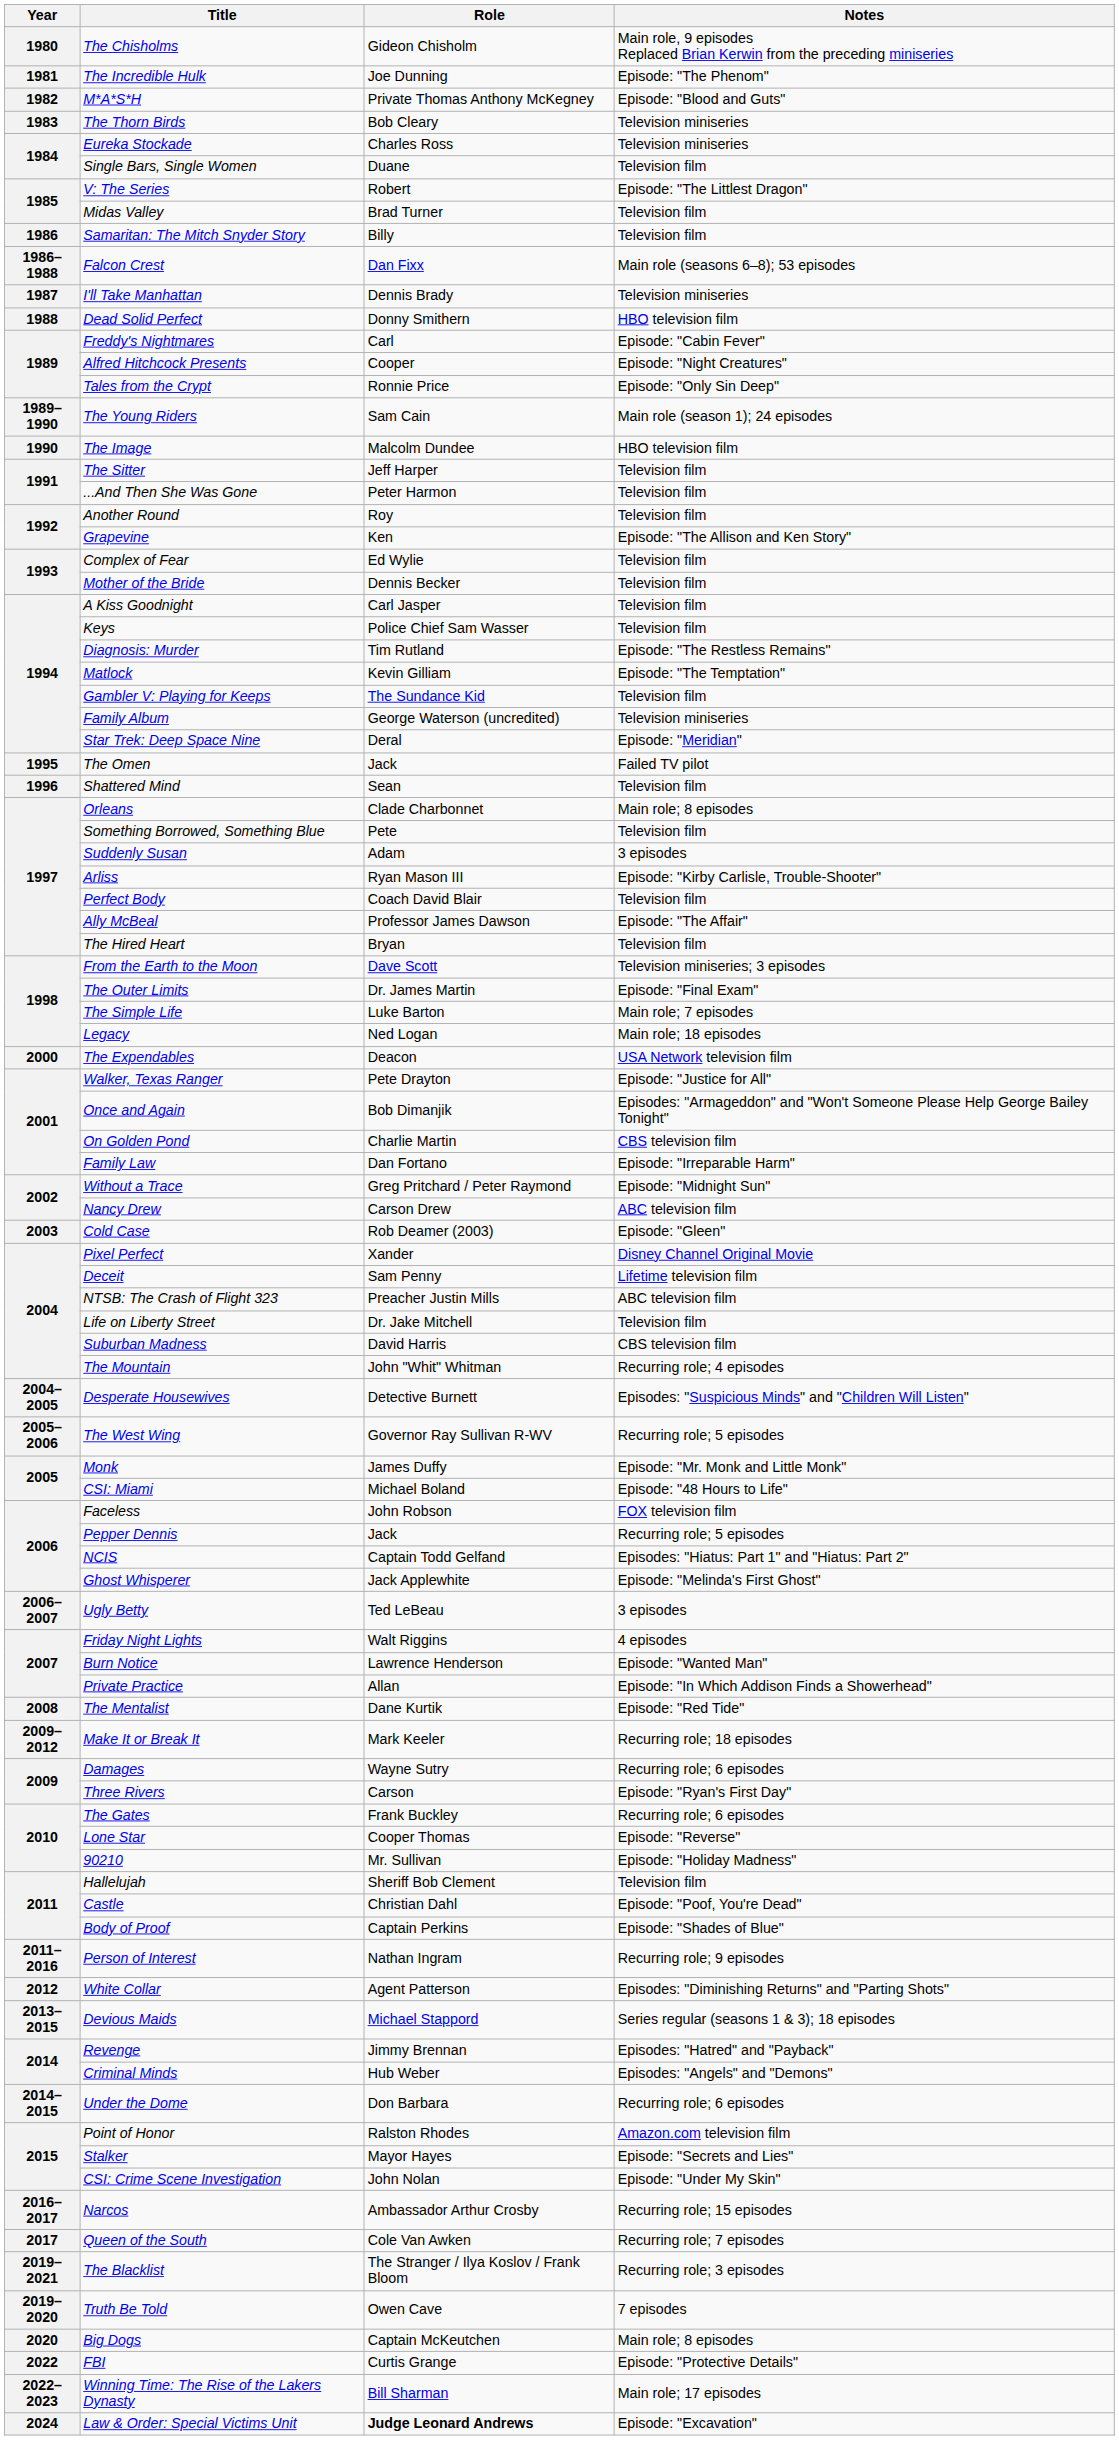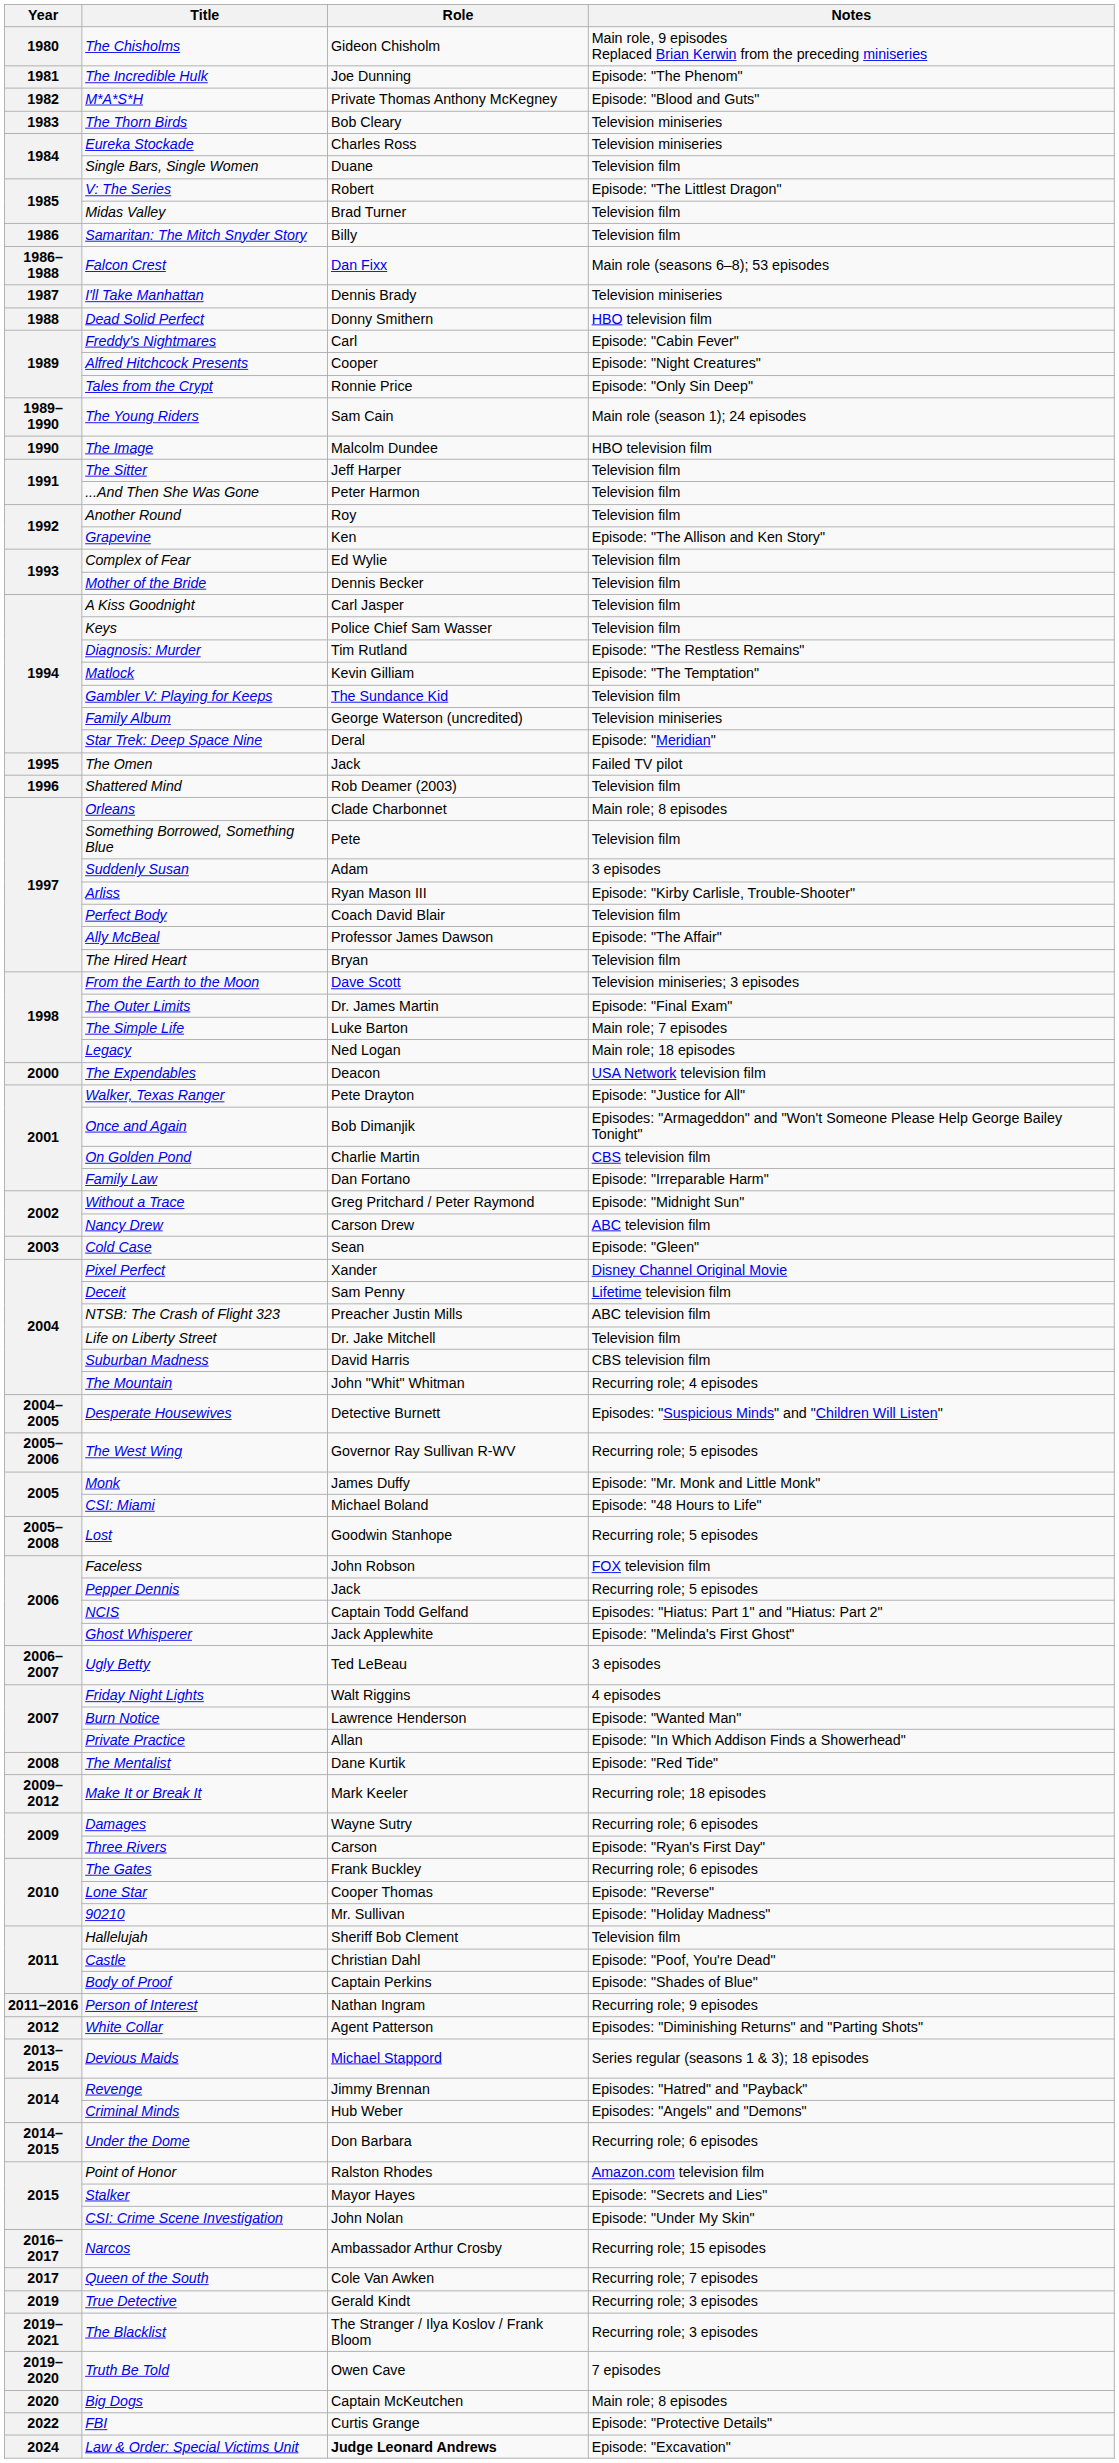Shattered Mind | Role: Sean -> Rob Deamer (2003)
Cold Case | Role: Rob Deamer (2003) -> Sean
+ row: 2005–2008 | Lost | Goodwin Stanhope | Recurring role; 5 episodes
+ row: 2019 | True Detective | Gerald Kindt | Recurring role; 3 episodes
- row: 2022–2023 | Winning Time: The Rise of the Lakers Dynasty | Bill Sharman | Main role; 17 episodes
